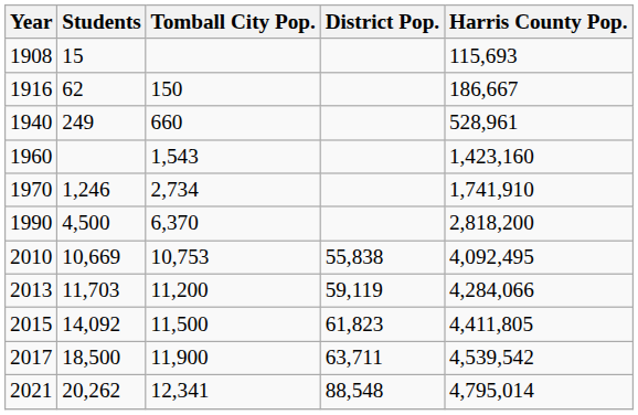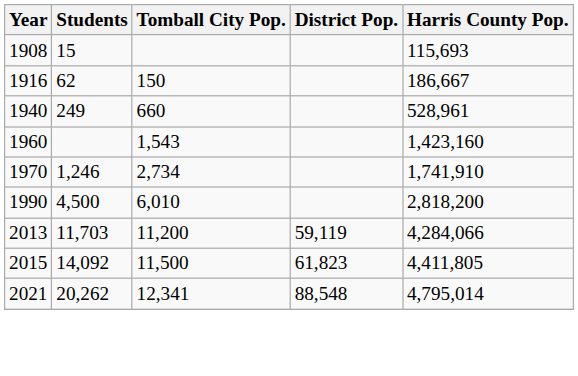1990 | Tomball City Pop.: 6,370 -> 6,010
- row: 2010 | 10,669 | 10,753 | 55,838 | 4,092,495
- row: 2017 | 18,500 | 11,900 | 63,711 | 4,539,542
